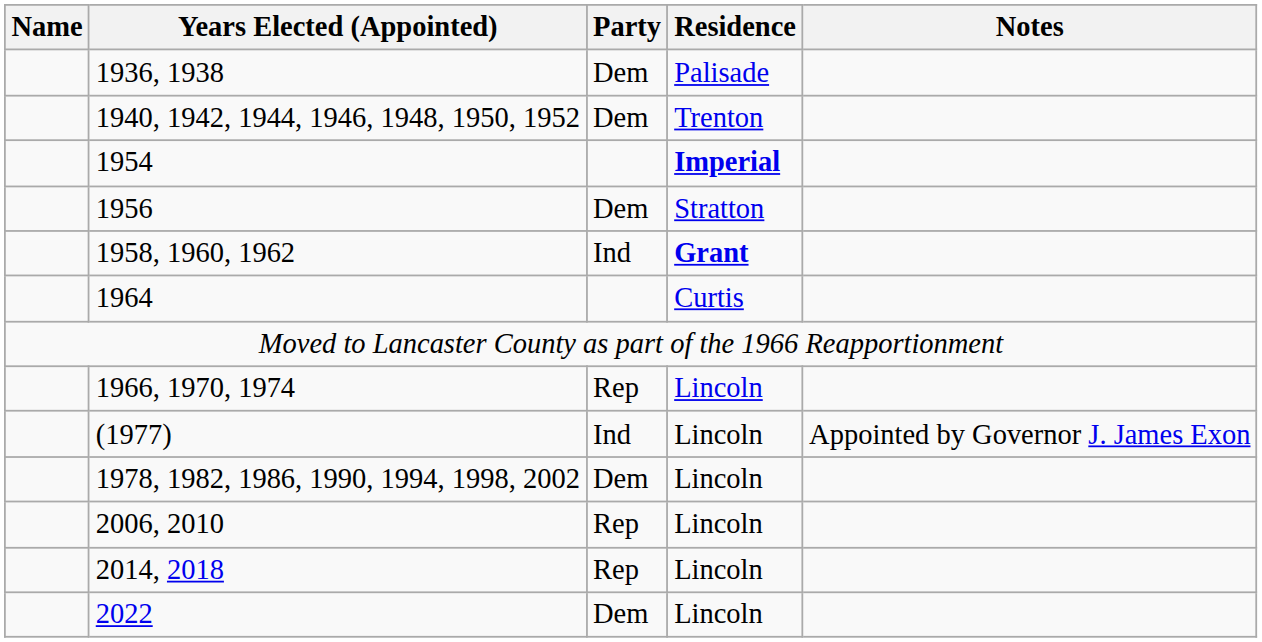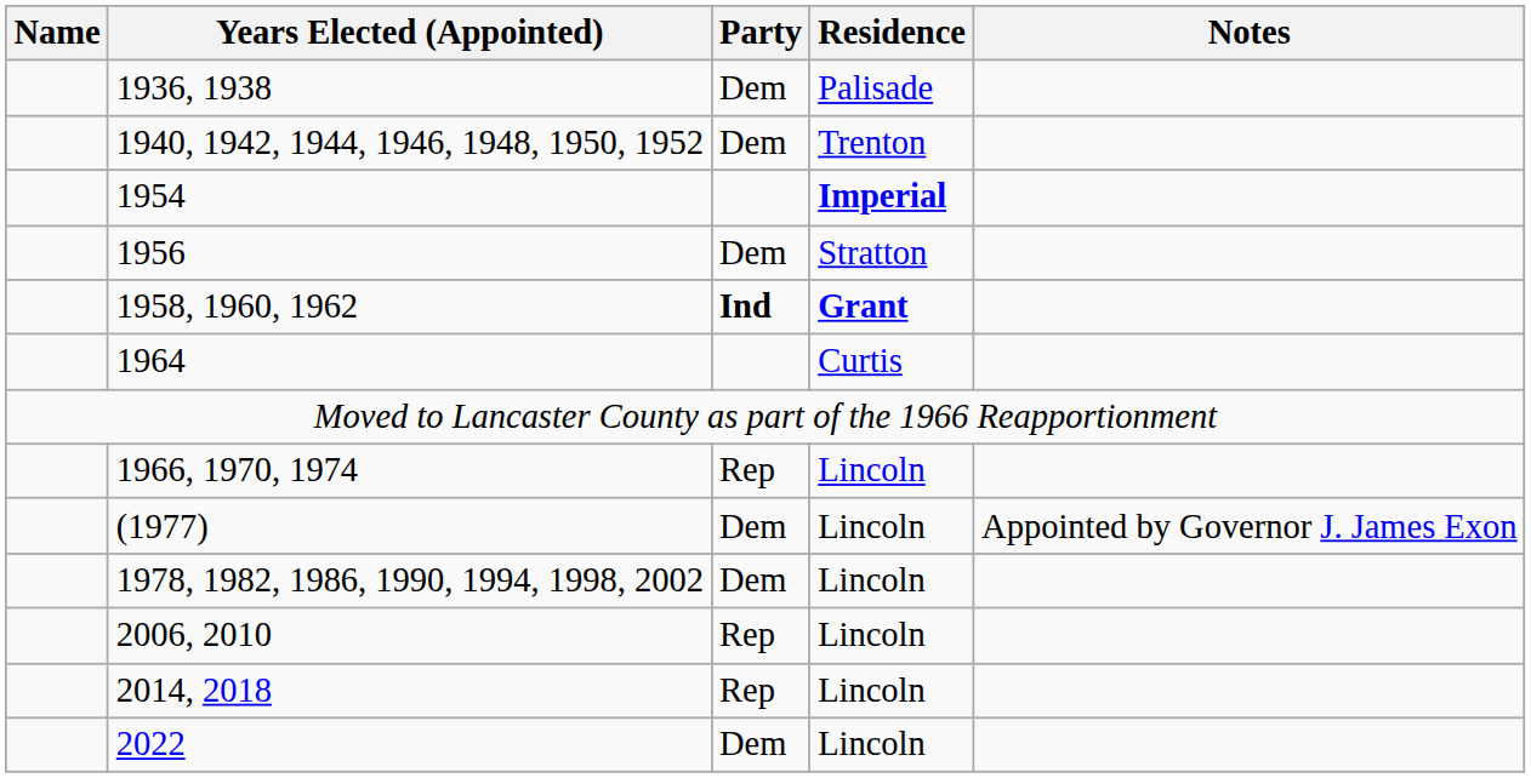1958, 1960, 1962 | Party: normal -> bold
(1977) | Party: Ind -> Dem
